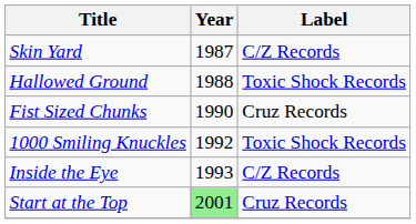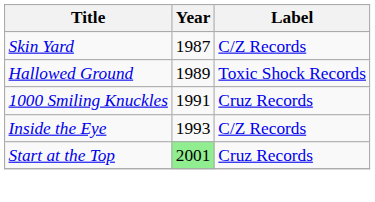Hallowed Ground | Year: 1988 -> 1989
- row: Fist Sized Chunks | 1990 | Cruz Records
1000 Smiling Knuckles | Year: 1992 -> 1991
1000 Smiling Knuckles | Label: Toxic Shock Records -> Cruz Records
